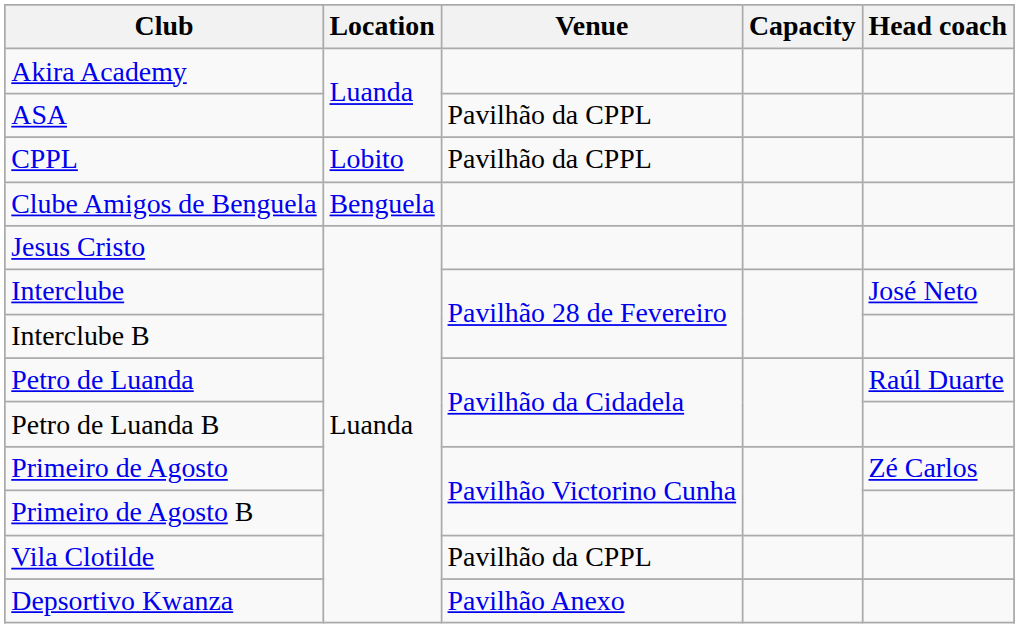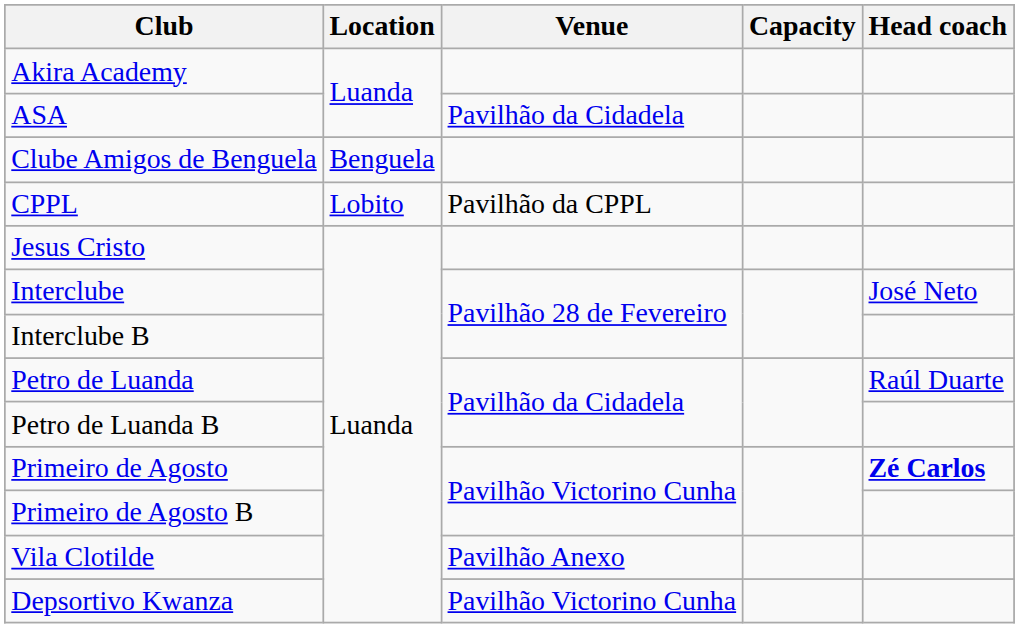ASA | Venue: Pavilhão da CPPL -> Pavilhão da Cidadela
rows swapped: Clube Amigos de Benguela <-> CPPL
Primeiro de Agosto | Head coach: normal -> bold
Vila Clotilde | Venue: Pavilhão da CPPL -> Pavilhão Anexo
Depsortivo Kwanza | Venue: Pavilhão Anexo -> Pavilhão Victorino Cunha
